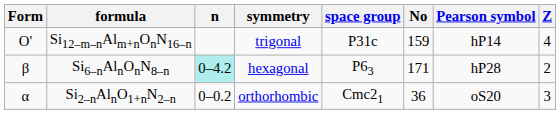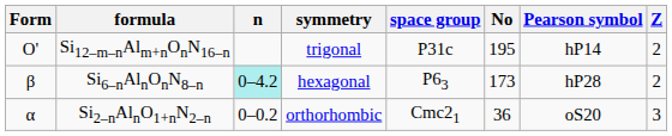Si12–m–nAlm+nOnN16–n | No: 159 -> 195
Si12–m–nAlm+nOnN16–n | Z: 4 -> 2
Si6–nAlnOnN8–n | No: 171 -> 173
